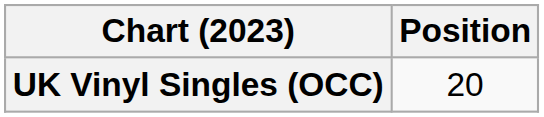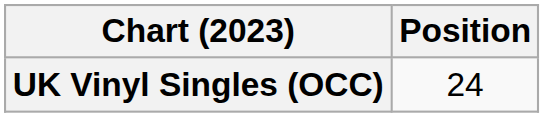UK Vinyl Singles (OCC) | Position: 20 -> 24
